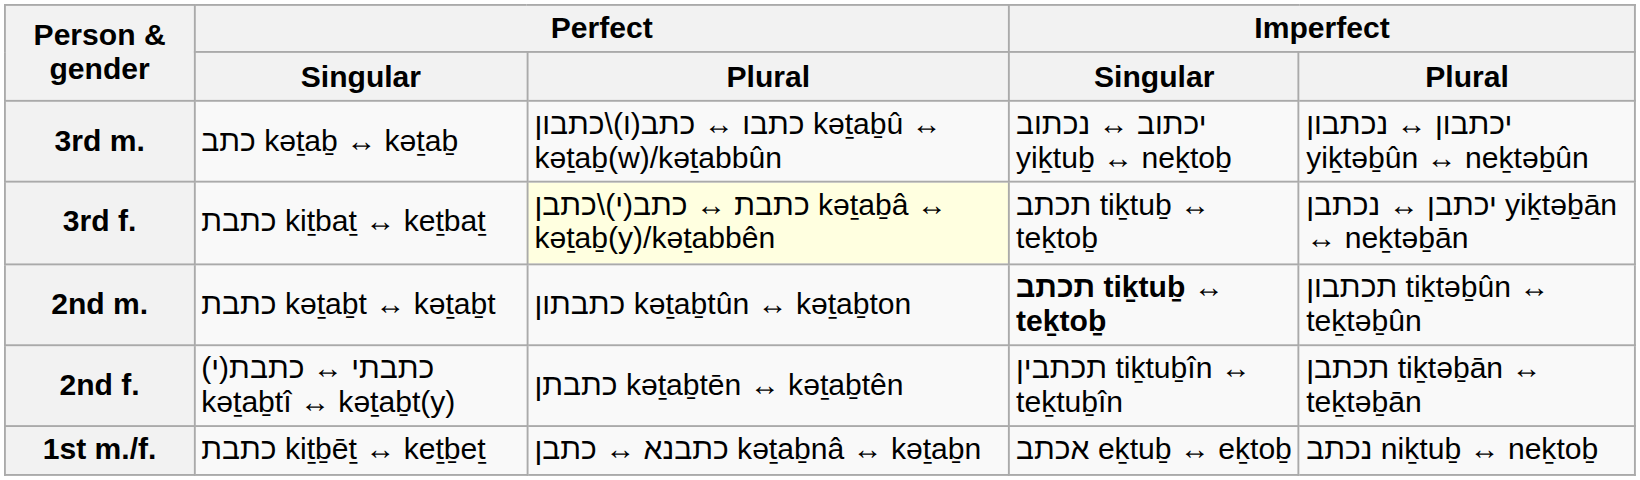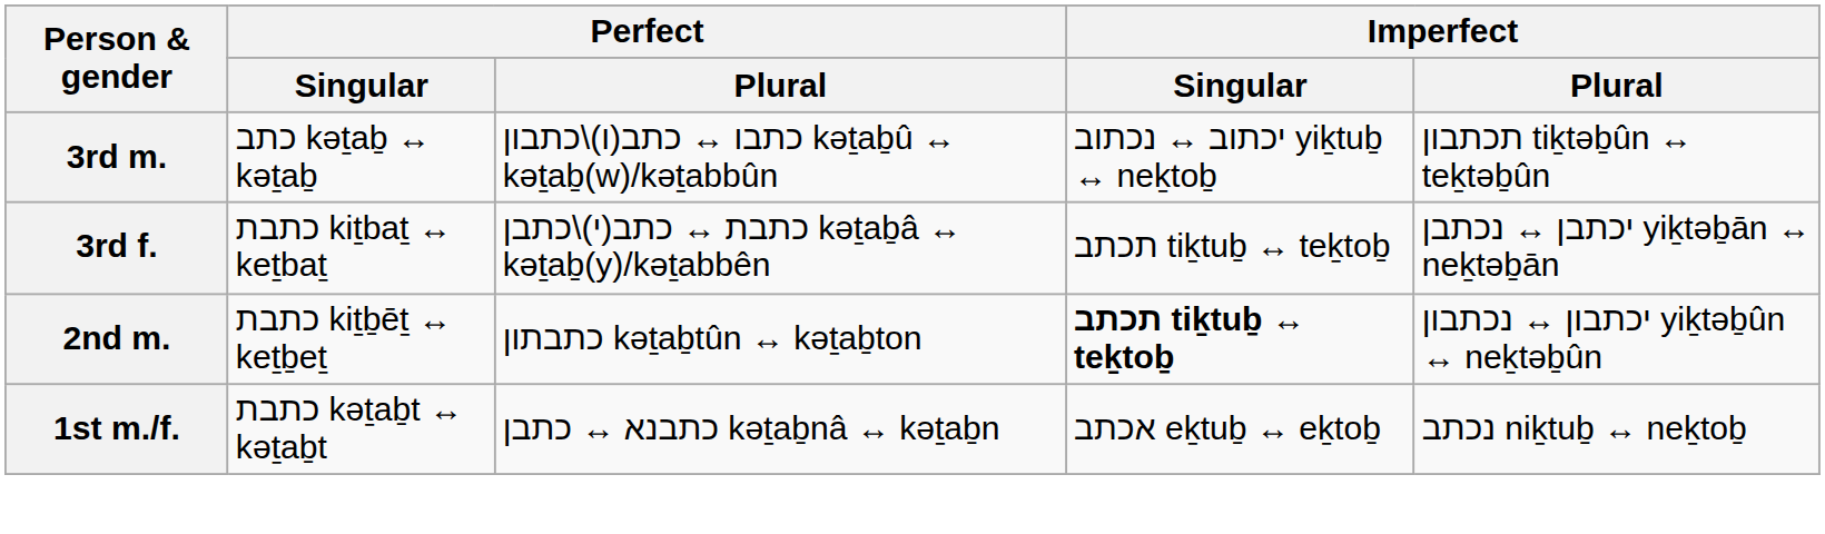3rd m. | Imperfect / Plural: יכתבון ↔ נכתבון yiḵtəḇûn ↔ neḵtəḇûn -> תכתבון tiḵtəḇûn ↔ teḵtəḇûn
3rd f. | Perfect / Plural: lightyellow background -> no background
2nd m. | Perfect / Singular: כתבת kəṯaḇt ↔ kəṯaḇt -> כתבת kiṯḇēṯ ↔ keṯḇeṯ
2nd m. | Imperfect / Plural: תכתבון tiḵtəḇûn ↔ teḵtəḇûn -> יכתבון ↔ נכתבון yiḵtəḇûn ↔ neḵtəḇûn
- row: 2nd f. | (כתבתי ↔ כתבת(י kəṯaḇtî ↔ kəṯaḇt(y) | כתבתן kəṯaḇtēn ↔ kəṯaḇtên | תכתבין tiḵtuḇîn ↔ teḵtuḇîn | תכתבן tiḵtəḇān ↔ teḵtəḇān
1st m./f. | Perfect / Singular: כתבת kiṯḇēṯ ↔ keṯḇeṯ -> כתבת kəṯaḇt ↔ kəṯaḇt
